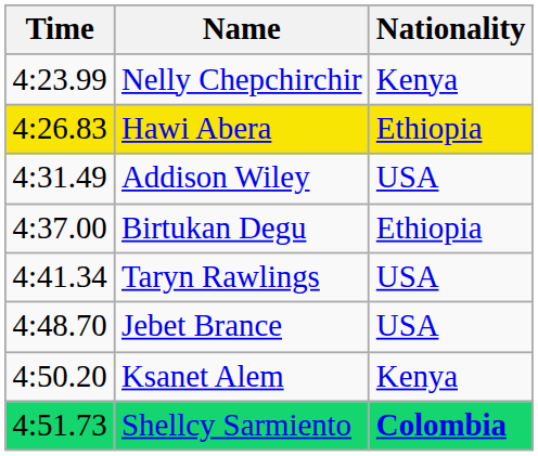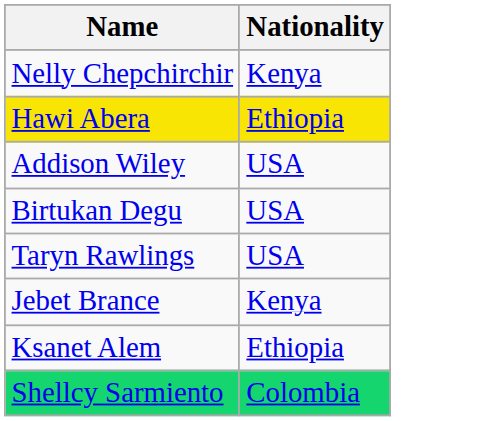- column: Time | 4:23.99 | 4:26.83 | 4:31.49 | 4:37.00 | 4:41.34 | 4:48.70 | 4:50.20 | 4:51.73
Birtukan Degu | Nationality: Ethiopia -> USA
Jebet Brance | Nationality: USA -> Kenya
Ksanet Alem | Nationality: Kenya -> Ethiopia
Shellcy Sarmiento | Nationality: bold -> normal
